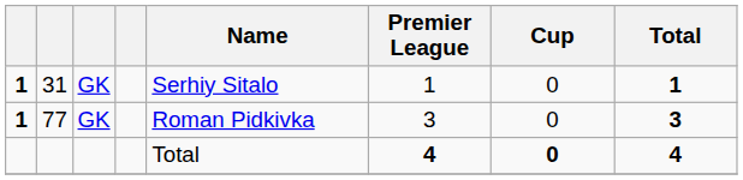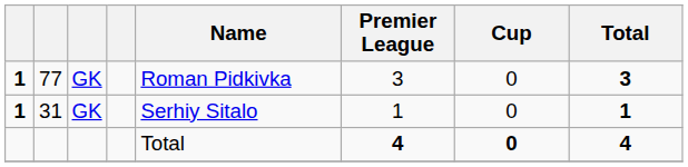rows swapped: 77 <-> 31
